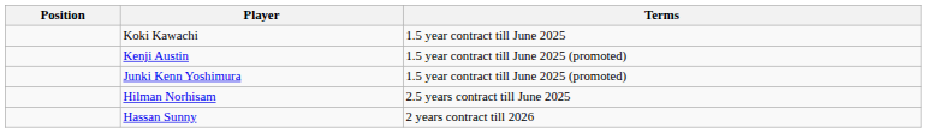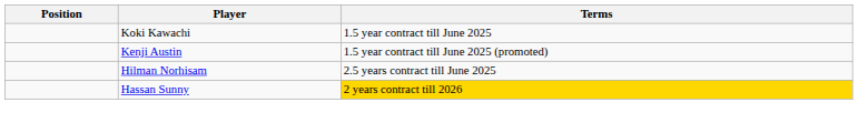- row: Junki Kenn Yoshimura | 1.5 year contract till June 2025 (promoted)
Hassan Sunny | Terms: no background -> gold background
